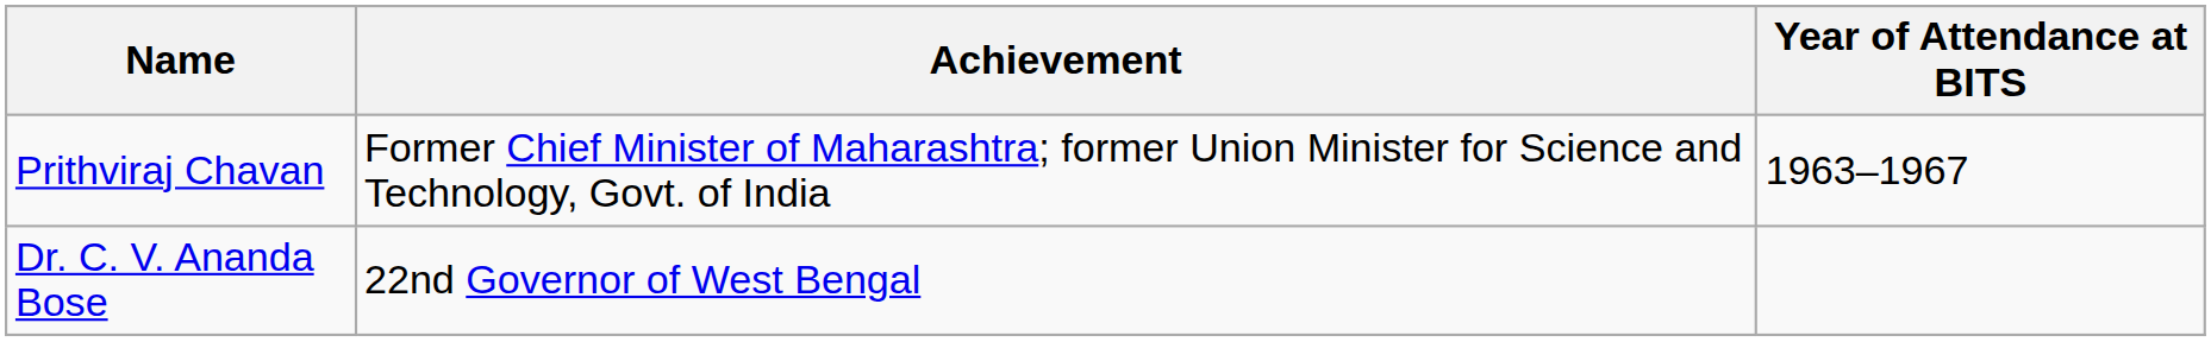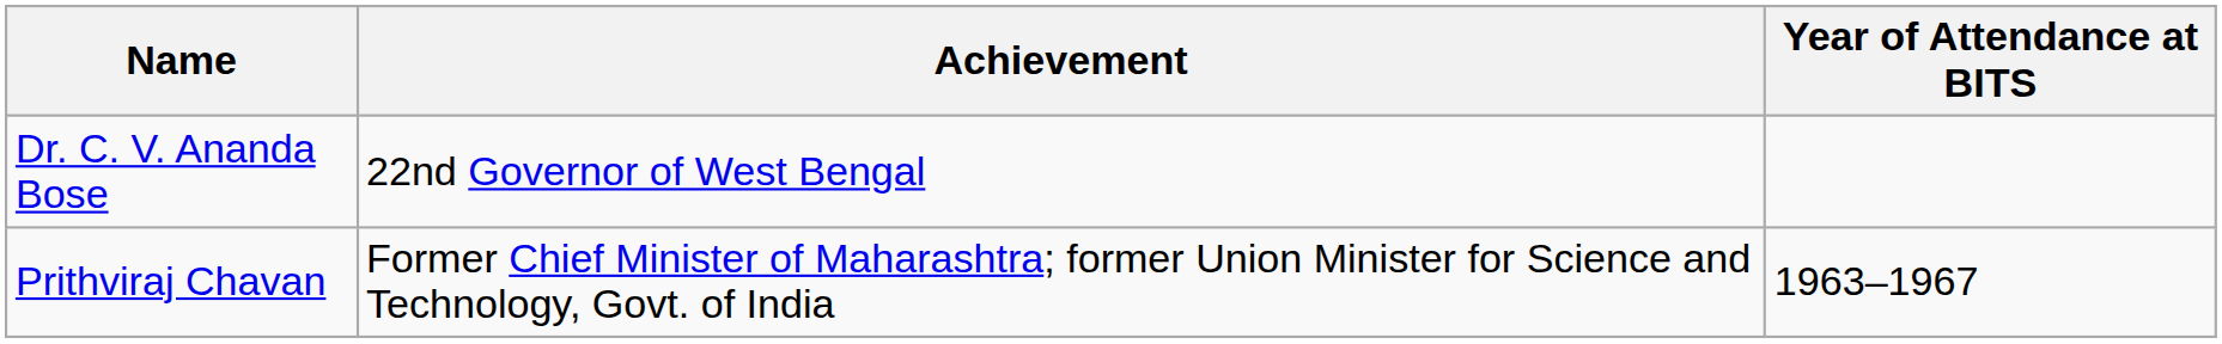rows swapped: Prithviraj Chavan <-> Dr. C. V. Ananda Bose
